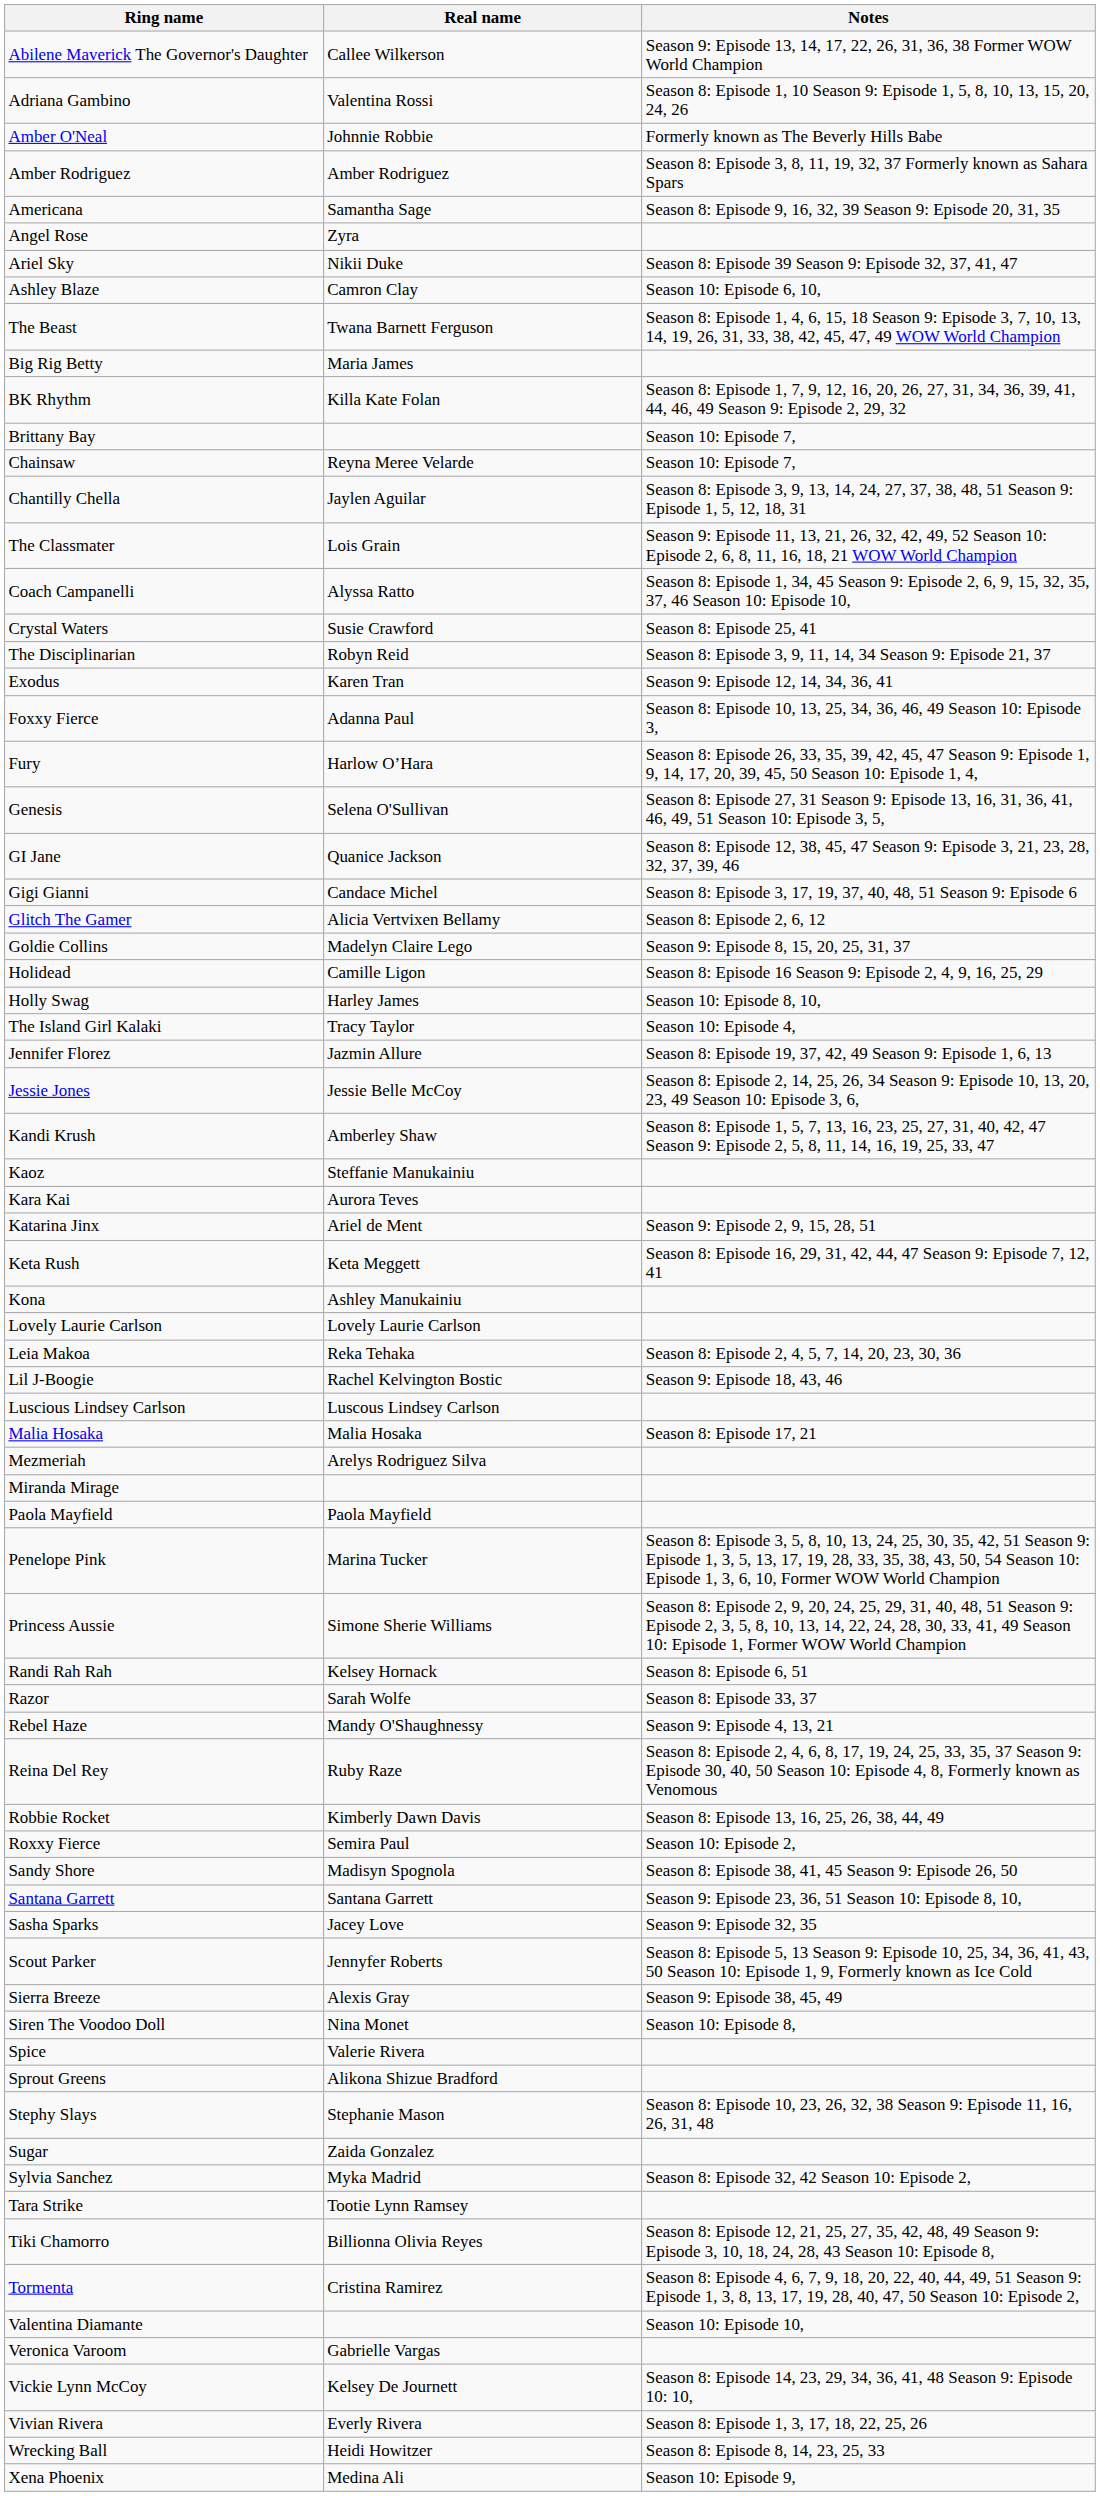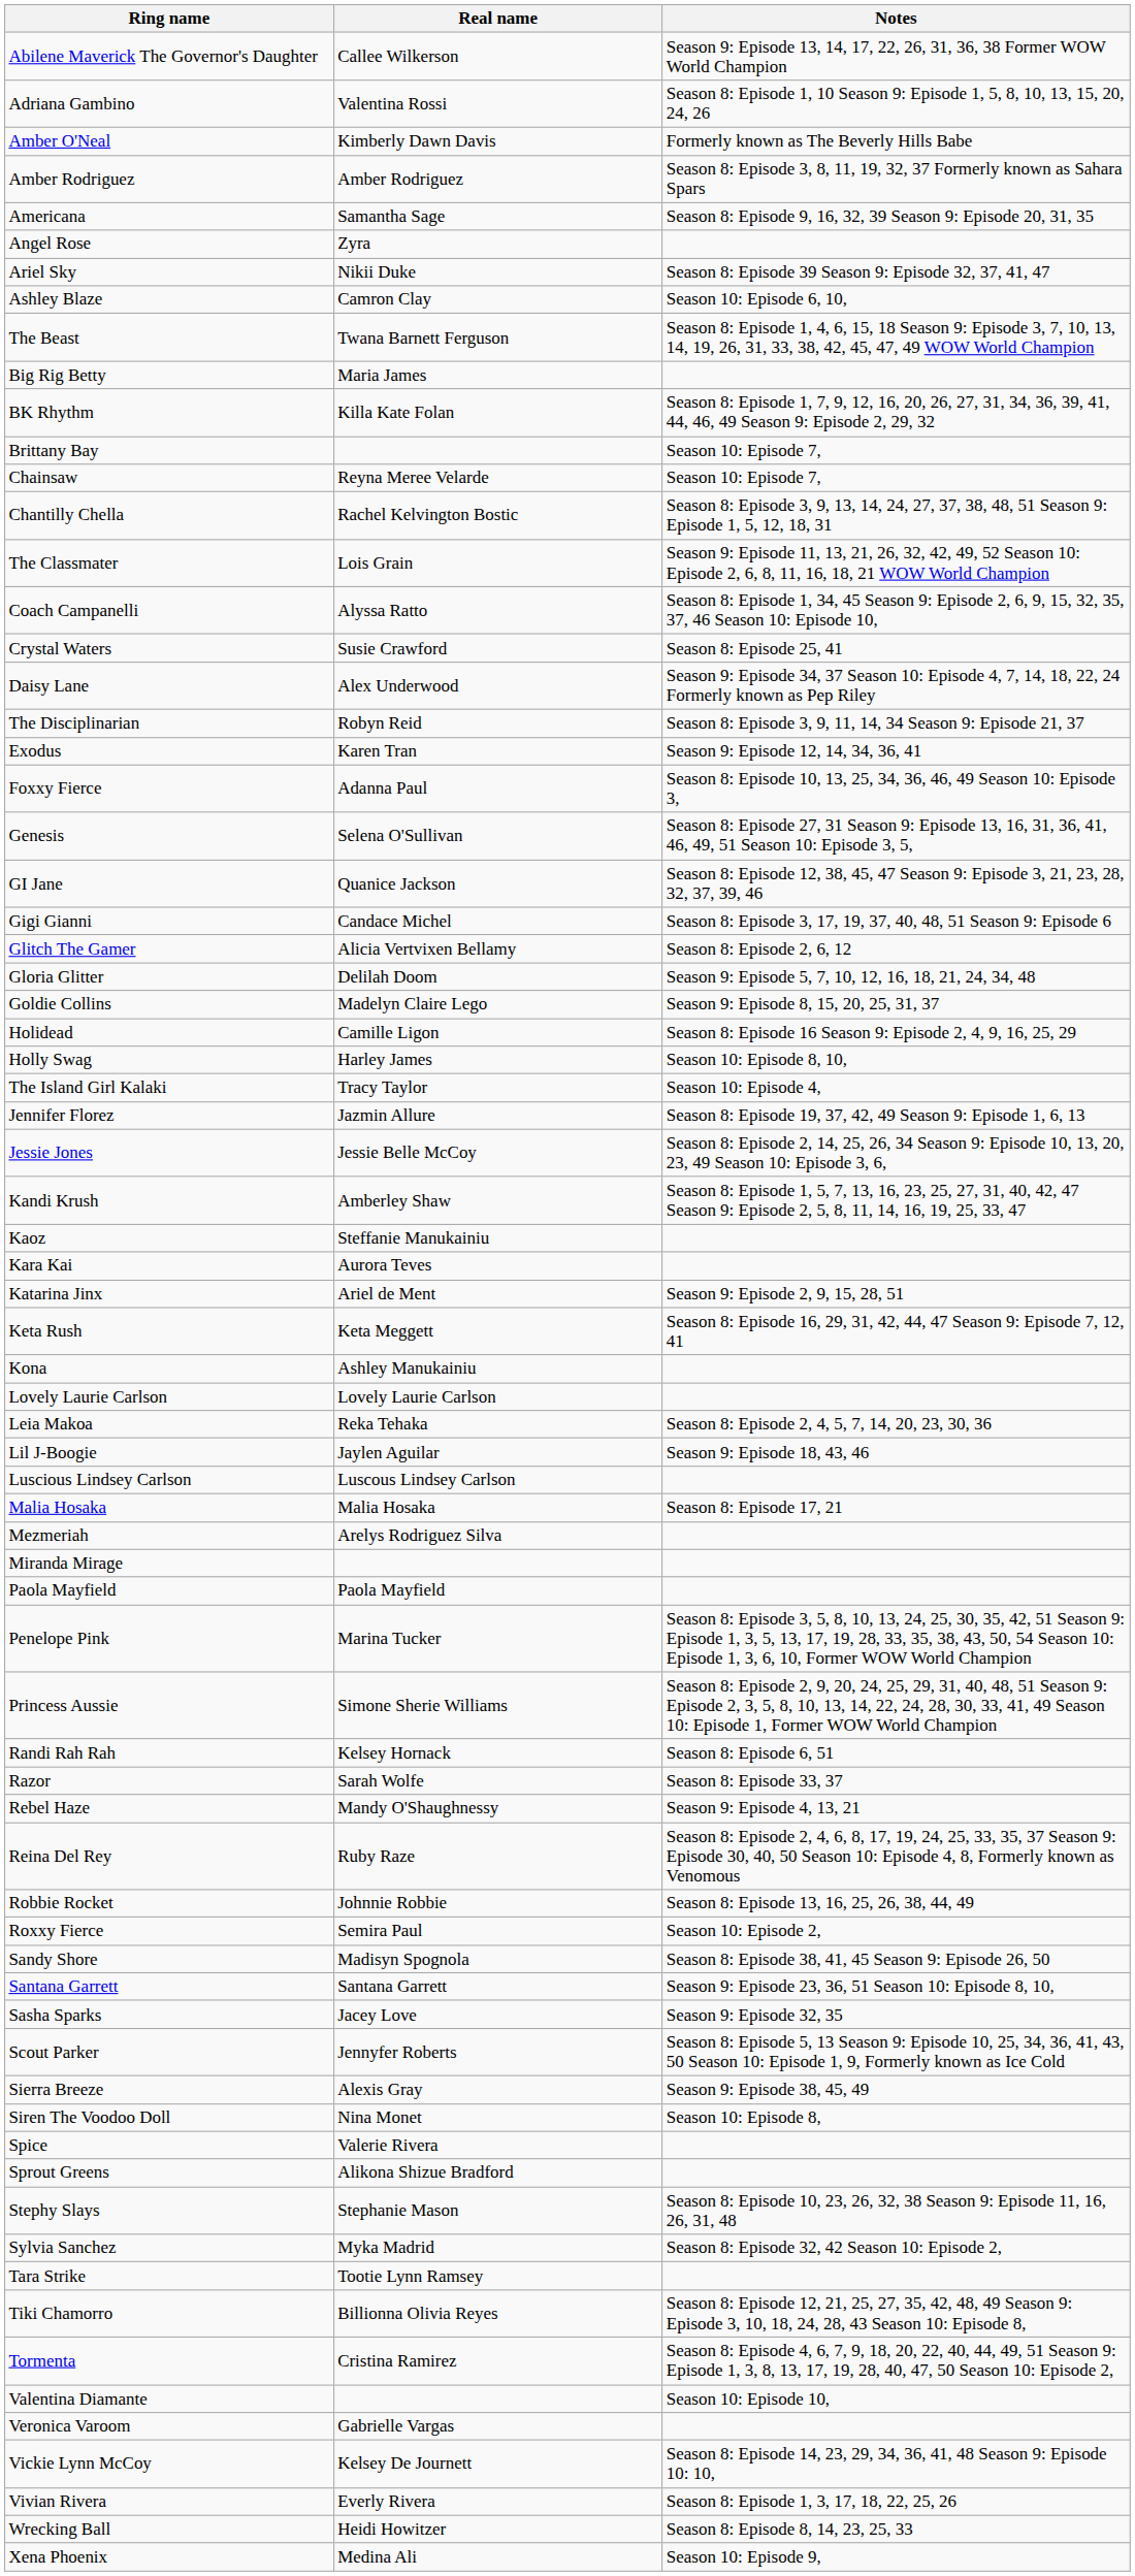Amber O'Neal | Real name: Johnnie Robbie -> Kimberly Dawn Davis
Chantilly Chella | Real name: Jaylen Aguilar -> Rachel Kelvington Bostic
+ row: Daisy Lane | Alex Underwood | Season 9: Episode 34, 37 Season 10: Episode 4, 7, 14, 18, 22, 24 Formerly known as Pep Riley
- row: Fury | Harlow O’Hara | Season 8: Episode 26, 33, 35, 39, 42, 45, 47 Season 9: Episode 1, 9, 14, 17, 20, 39, 45, 50 Season 10: Episode 1, 4,
+ row: Gloria Glitter | Delilah Doom | Season 9: Episode 5, 7, 10, 12, 16, 18, 21, 24, 34, 48
Lil J-Boogie | Real name: Rachel Kelvington Bostic -> Jaylen Aguilar
Robbie Rocket | Real name: Kimberly Dawn Davis -> Johnnie Robbie
- row: Sugar | Zaida Gonzalez
